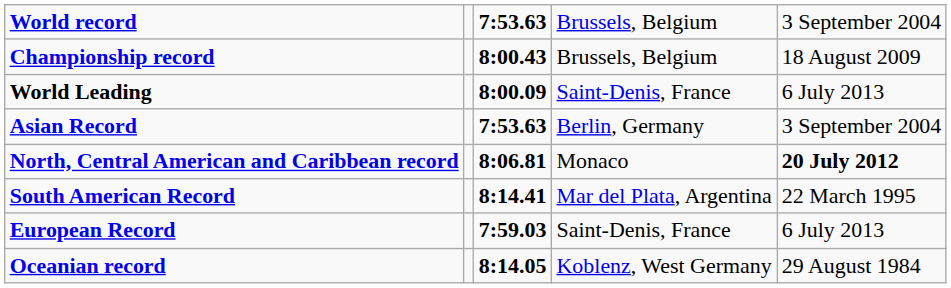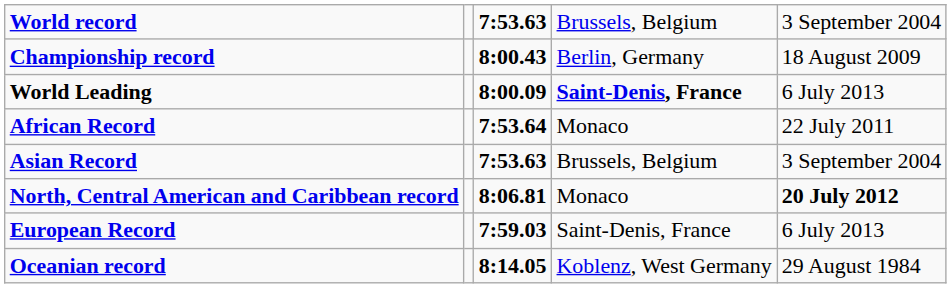Championship record | column 4: Brussels, Belgium -> Berlin, Germany
World Leading | column 4: normal -> bold
+ row: African Record | 7:53.64 | Monaco | 22 July 2011
Asian Record | column 4: Berlin, Germany -> Brussels, Belgium
- row: South American Record | 8:14.41 | Mar del Plata, Argentina | 22 March 1995
